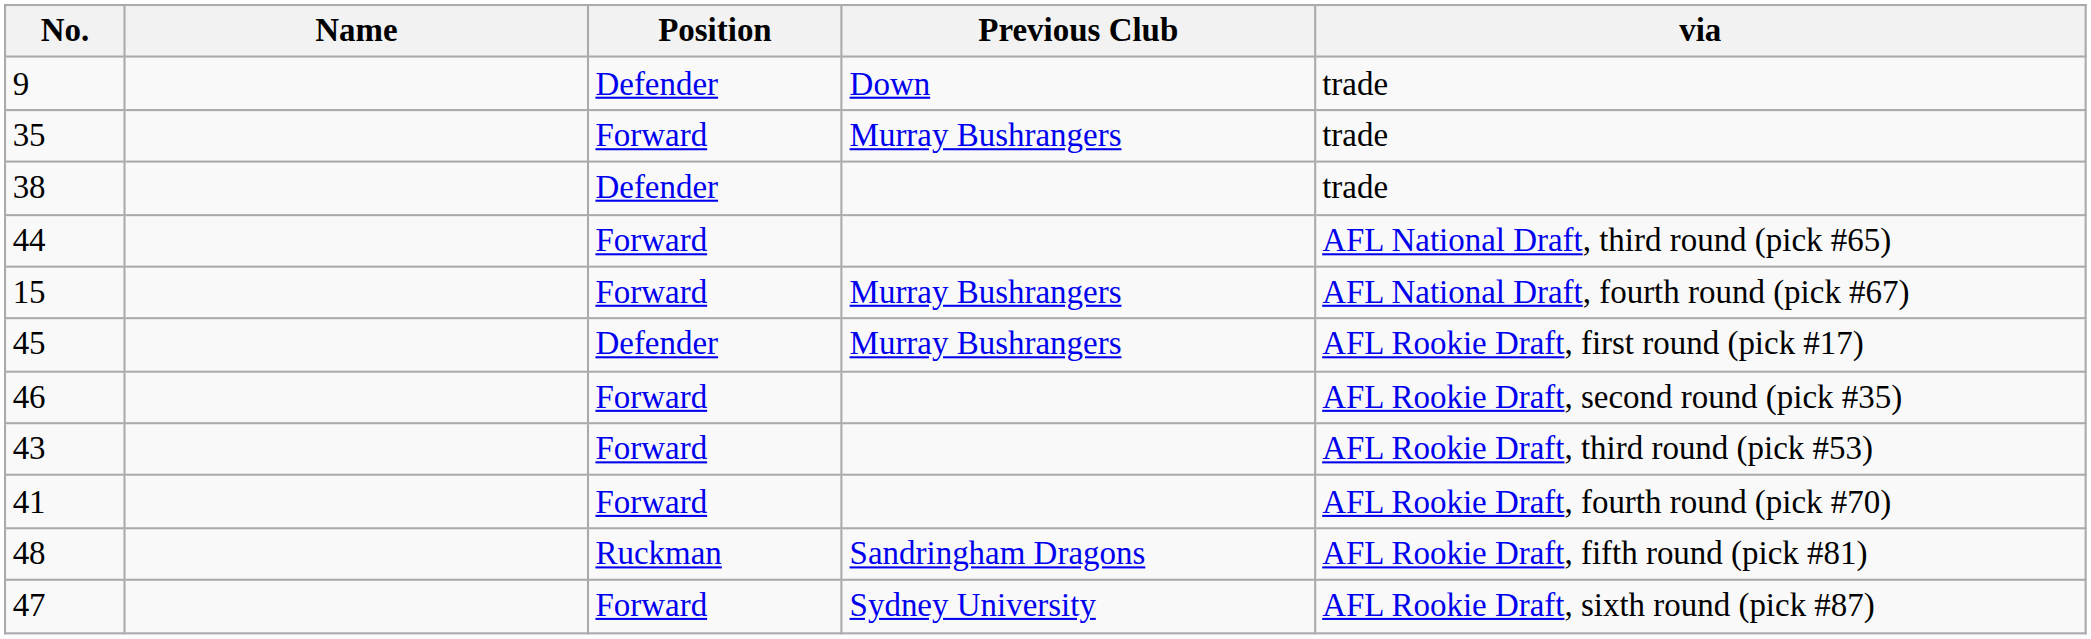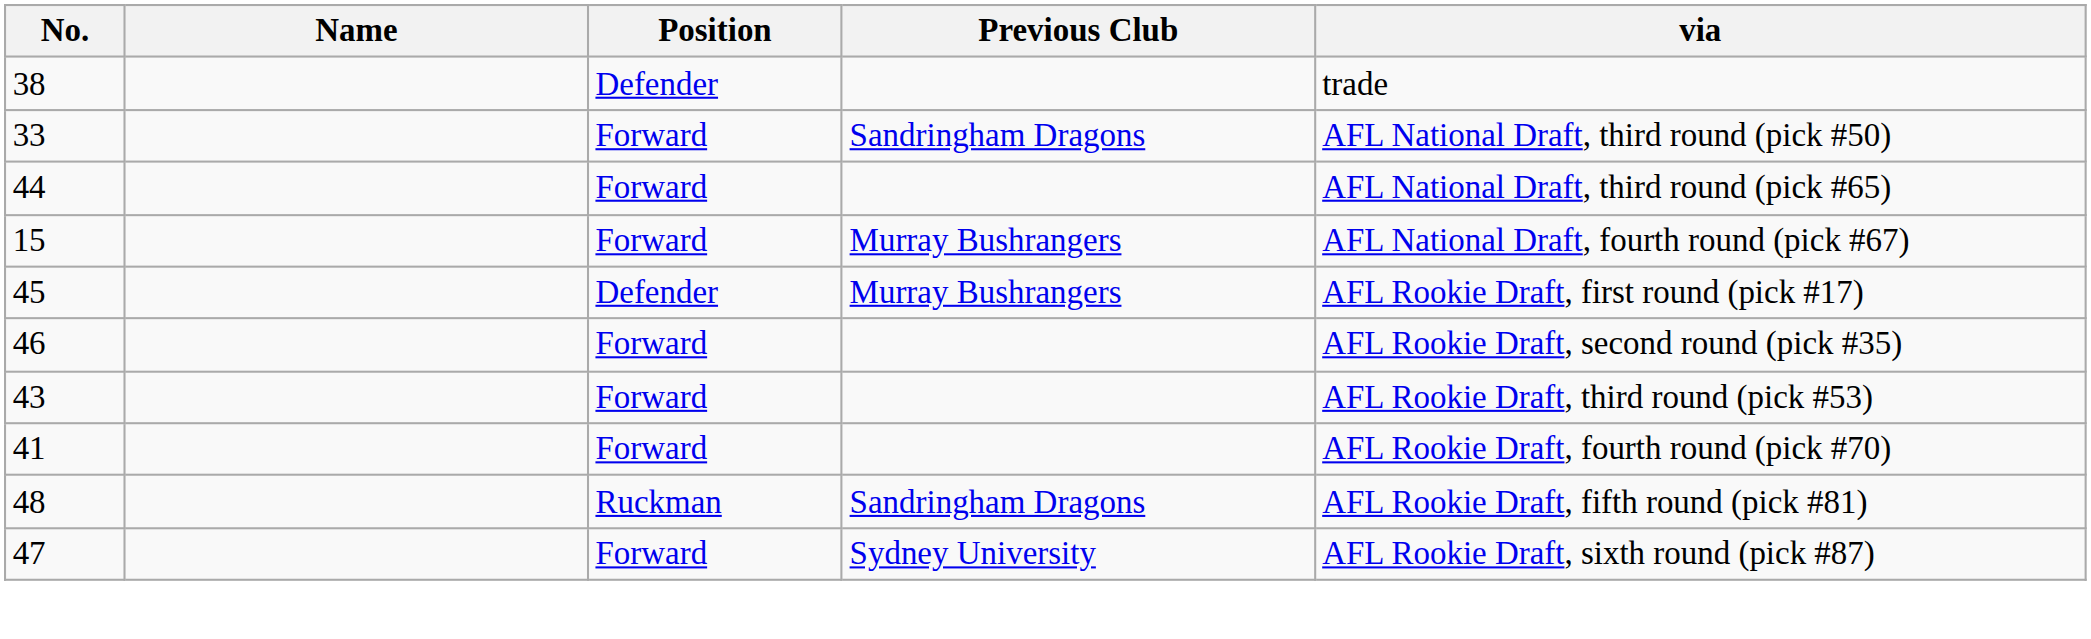- row: 9 | Defender | Down | trade
- row: 35 | Forward | Murray Bushrangers | trade
+ row: 33 | Forward | Sandringham Dragons | AFL National Draft, third round (pick #50)
